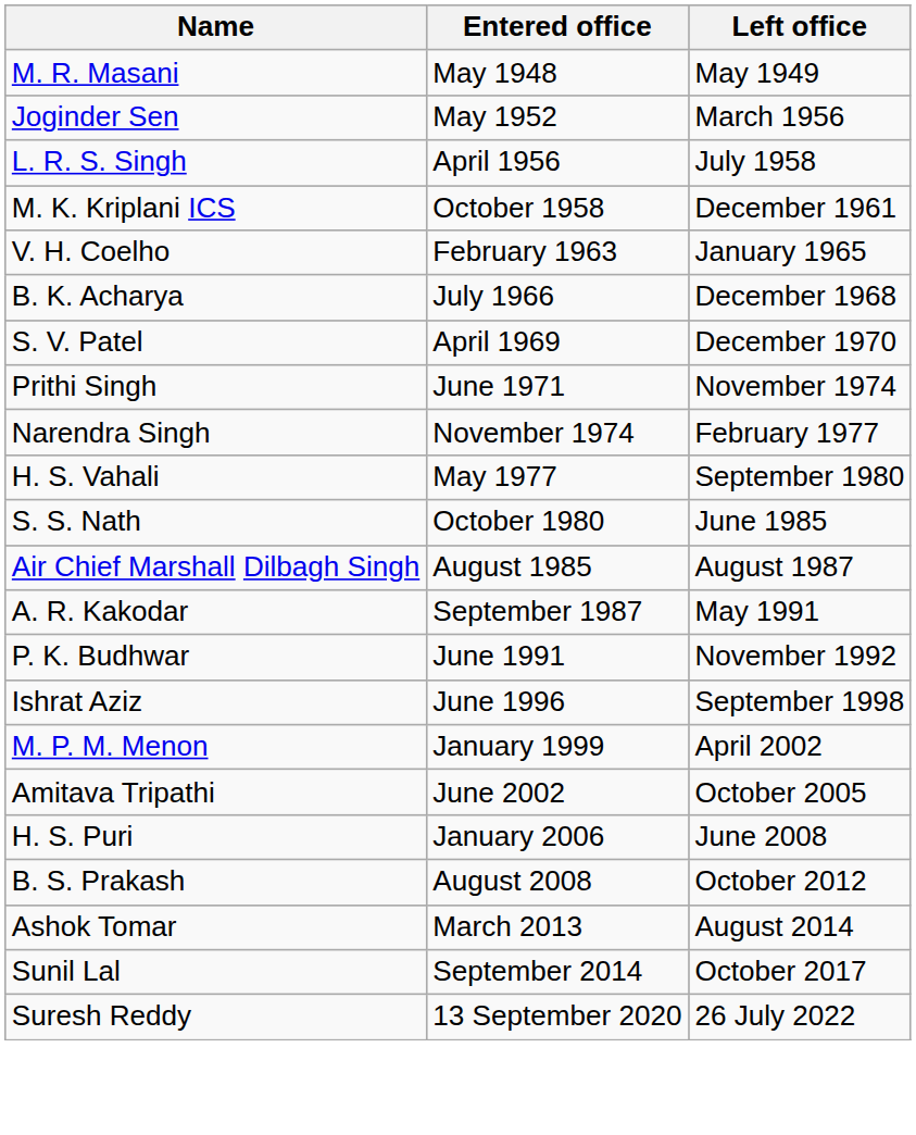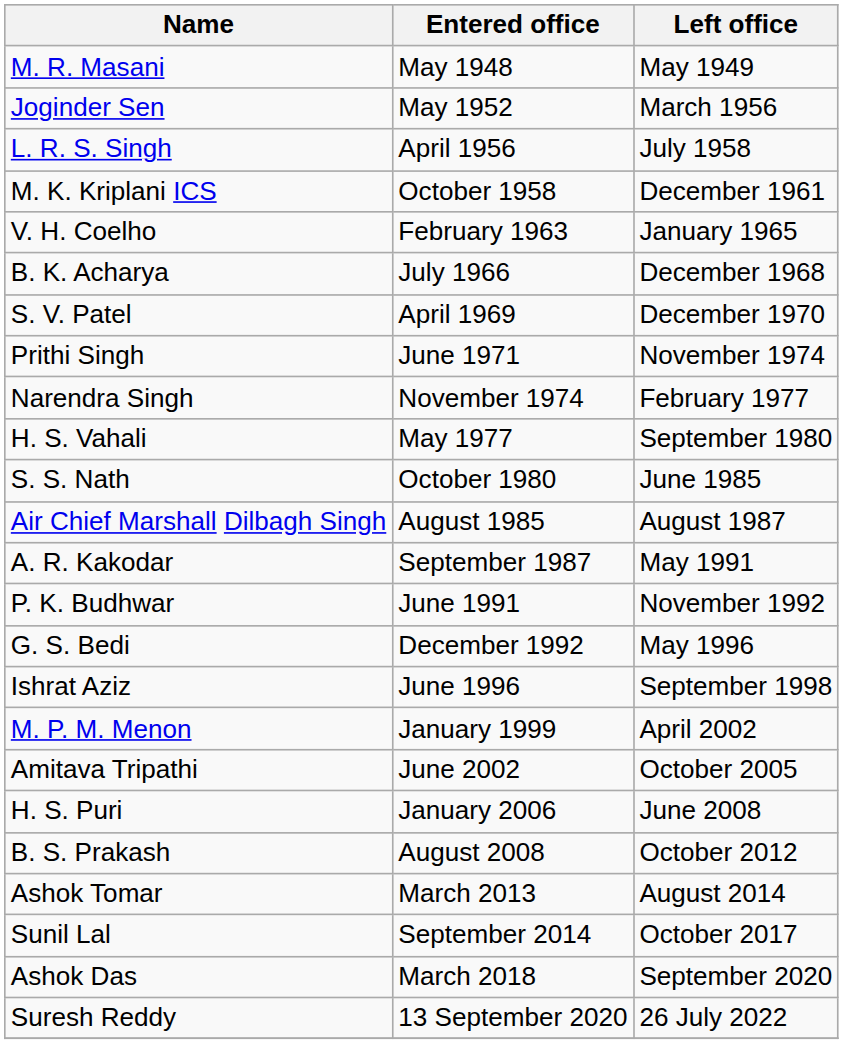+ row: G. S. Bedi | December 1992 | May 1996
+ row: Ashok Das | March 2018 | September 2020
